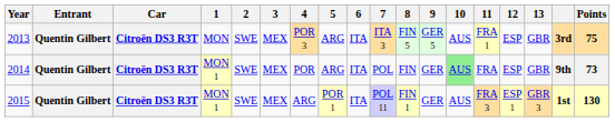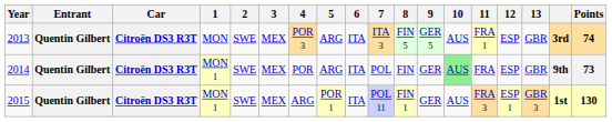2013 | Points: 75 -> 74
